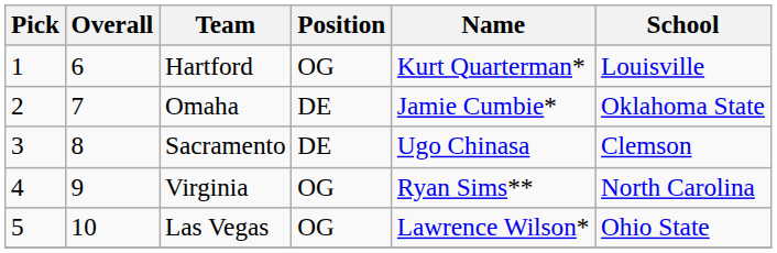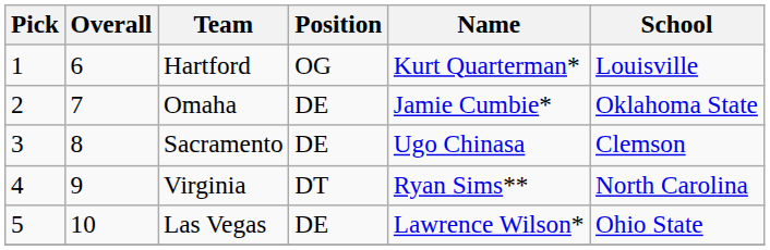Virginia | Position: OG -> DT
Las Vegas | Position: OG -> DE
